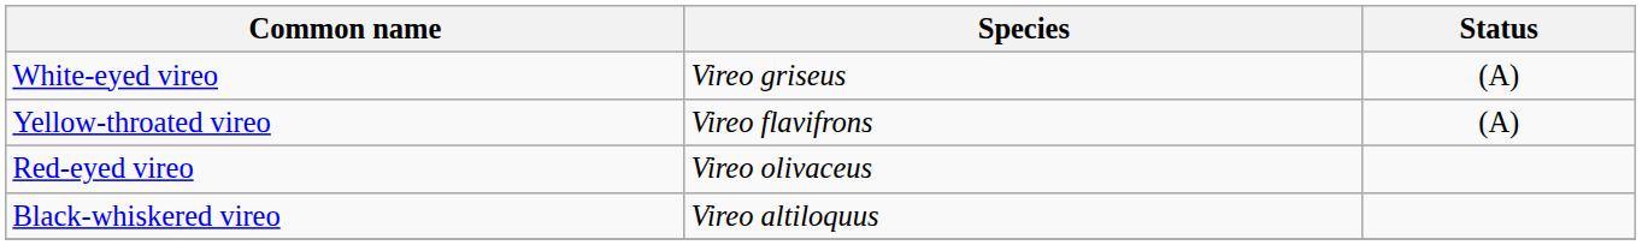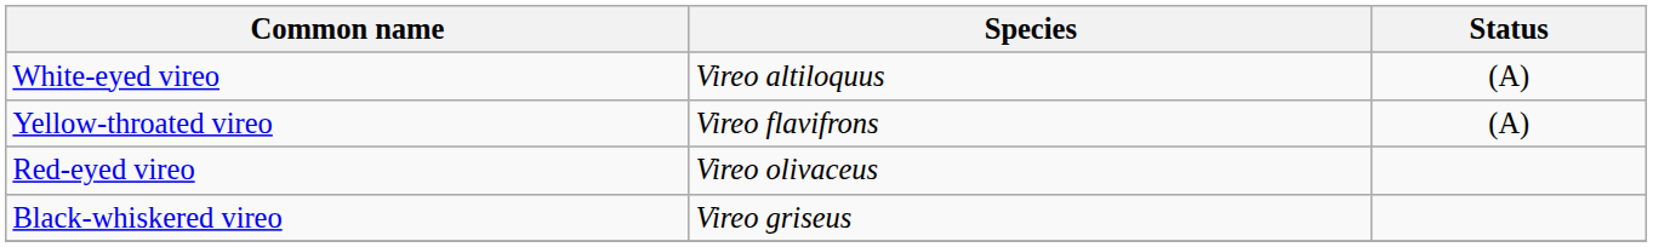White-eyed vireo | Species: Vireo griseus -> Vireo altiloquus
Black-whiskered vireo | Species: Vireo altiloquus -> Vireo griseus
